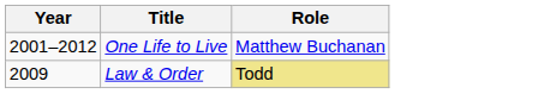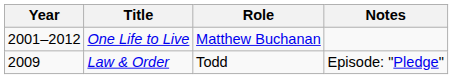+ column: Notes | Episode: "Pledge"
Law & Order | Role: khaki background -> no background
